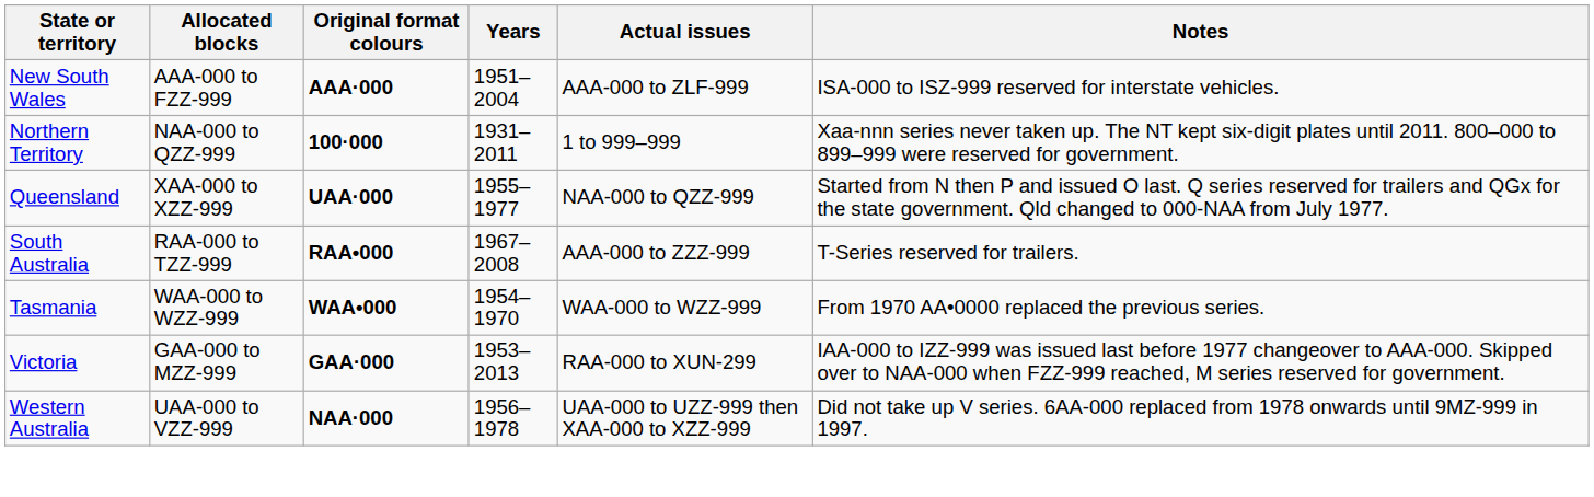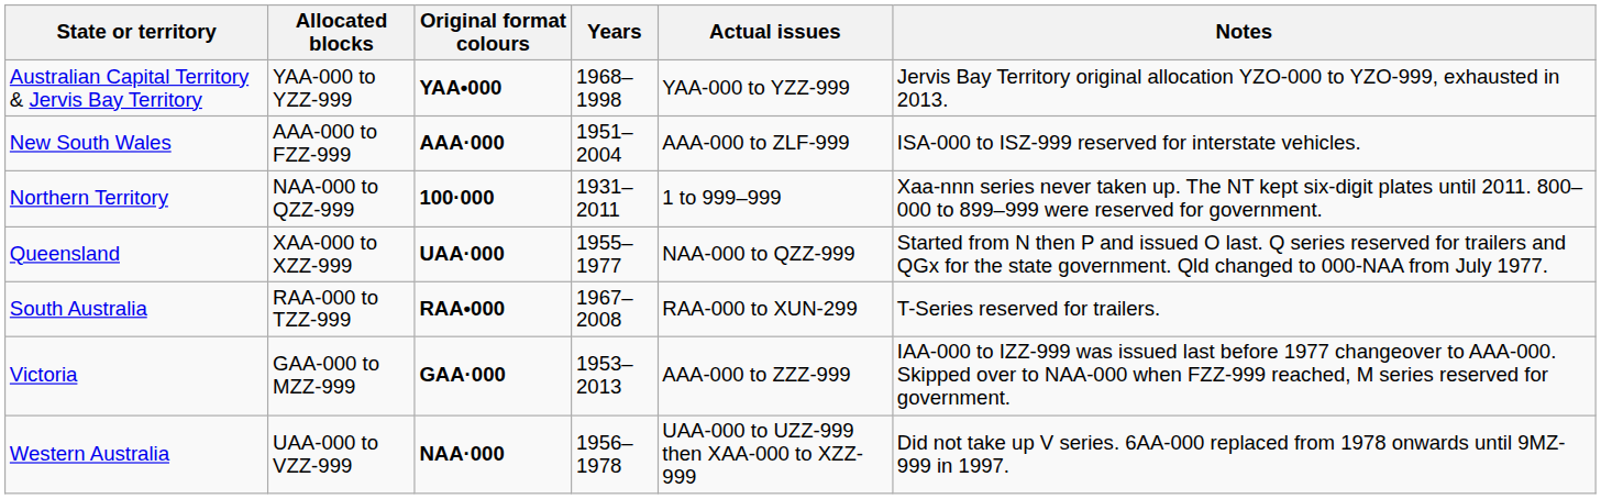+ row: Australian Capital Territory & Jervis Bay Territory | YAA-000 to YZZ-999 | YAA•000 | 1968–1998 | YAA-000 to YZZ-999 | Jervis Bay Territory original allocation YZO-000 to YZO-999, exhausted in 2013.
South Australia | Actual issues: AAA-000 to ZZZ-999 -> RAA-000 to XUN-299
- row: Tasmania | WAA-000 to WZZ-999 | WAA•000 | 1954–1970 | WAA-000 to WZZ-999 | From 1970 AA•0000 replaced the previous series.
Victoria | Actual issues: RAA-000 to XUN-299 -> AAA-000 to ZZZ-999
